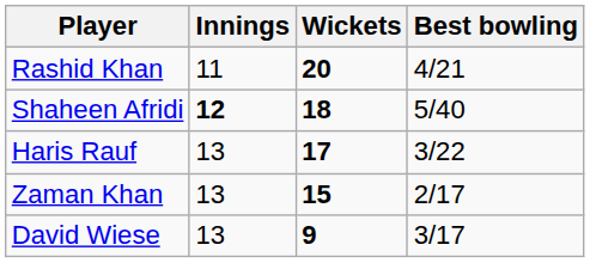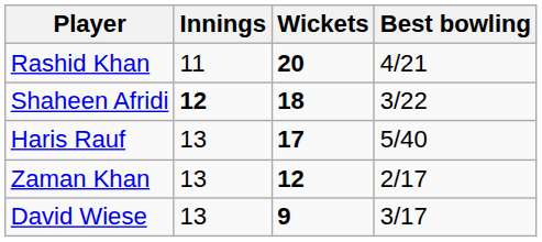Shaheen Afridi | Best bowling: 5/40 -> 3/22
Haris Rauf | Best bowling: 3/22 -> 5/40
Zaman Khan | Wickets: 15 -> 12
